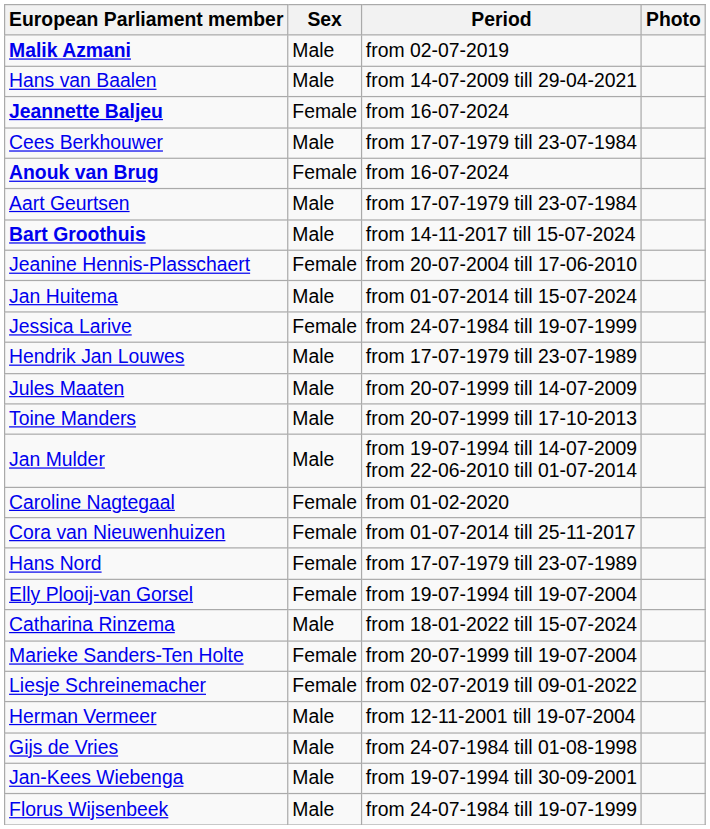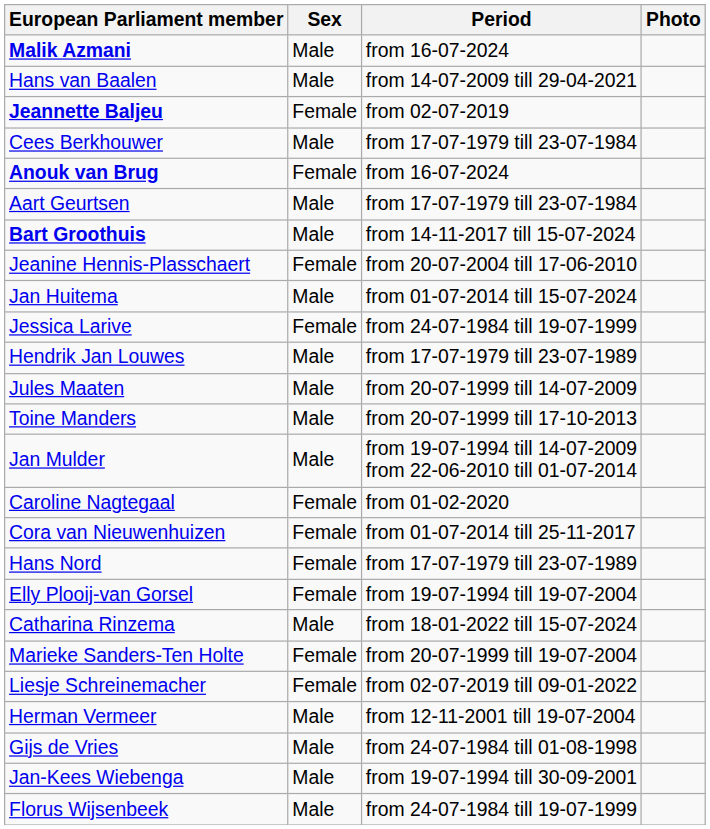Malik Azmani | Period: from 02-07-2019 -> from 16-07-2024
Jeannette Baljeu | Period: from 16-07-2024 -> from 02-07-2019
